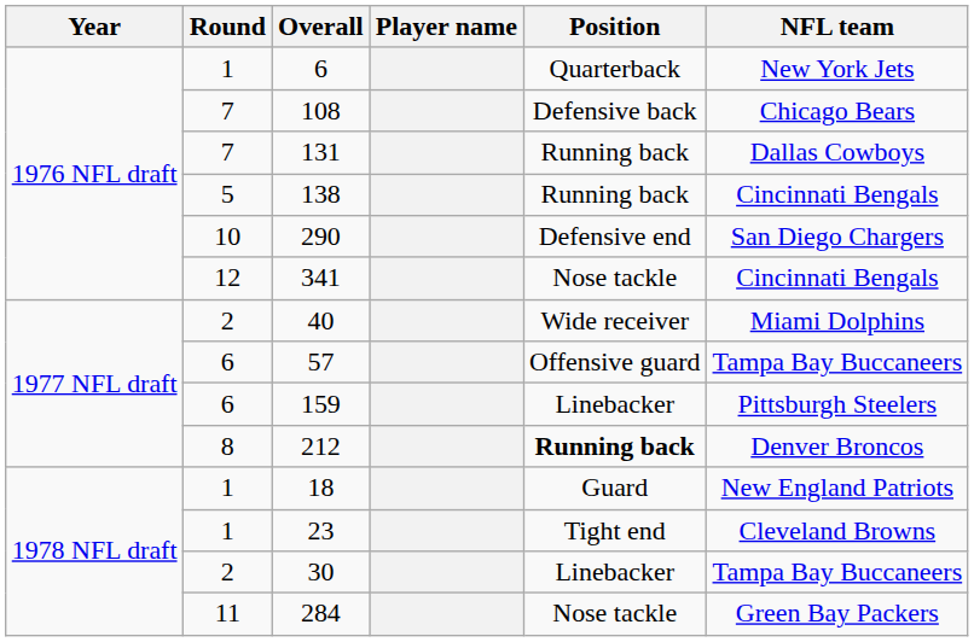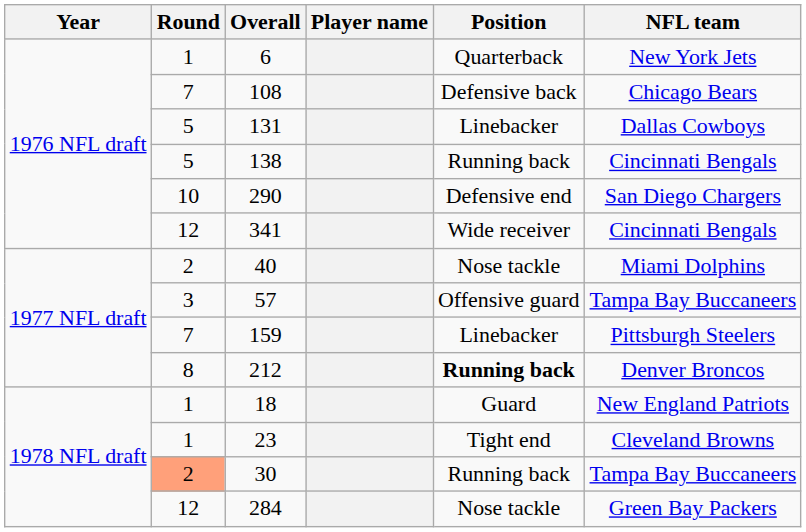131 | Round: 7 -> 5
131 | Position: Running back -> Linebacker
341 | Position: Nose tackle -> Wide receiver
40 | Position: Wide receiver -> Nose tackle
57 | Round: 6 -> 3
159 | Round: 6 -> 7
30 | Round: no background -> lightsalmon background
30 | Position: Linebacker -> Running back
284 | Round: 11 -> 12
